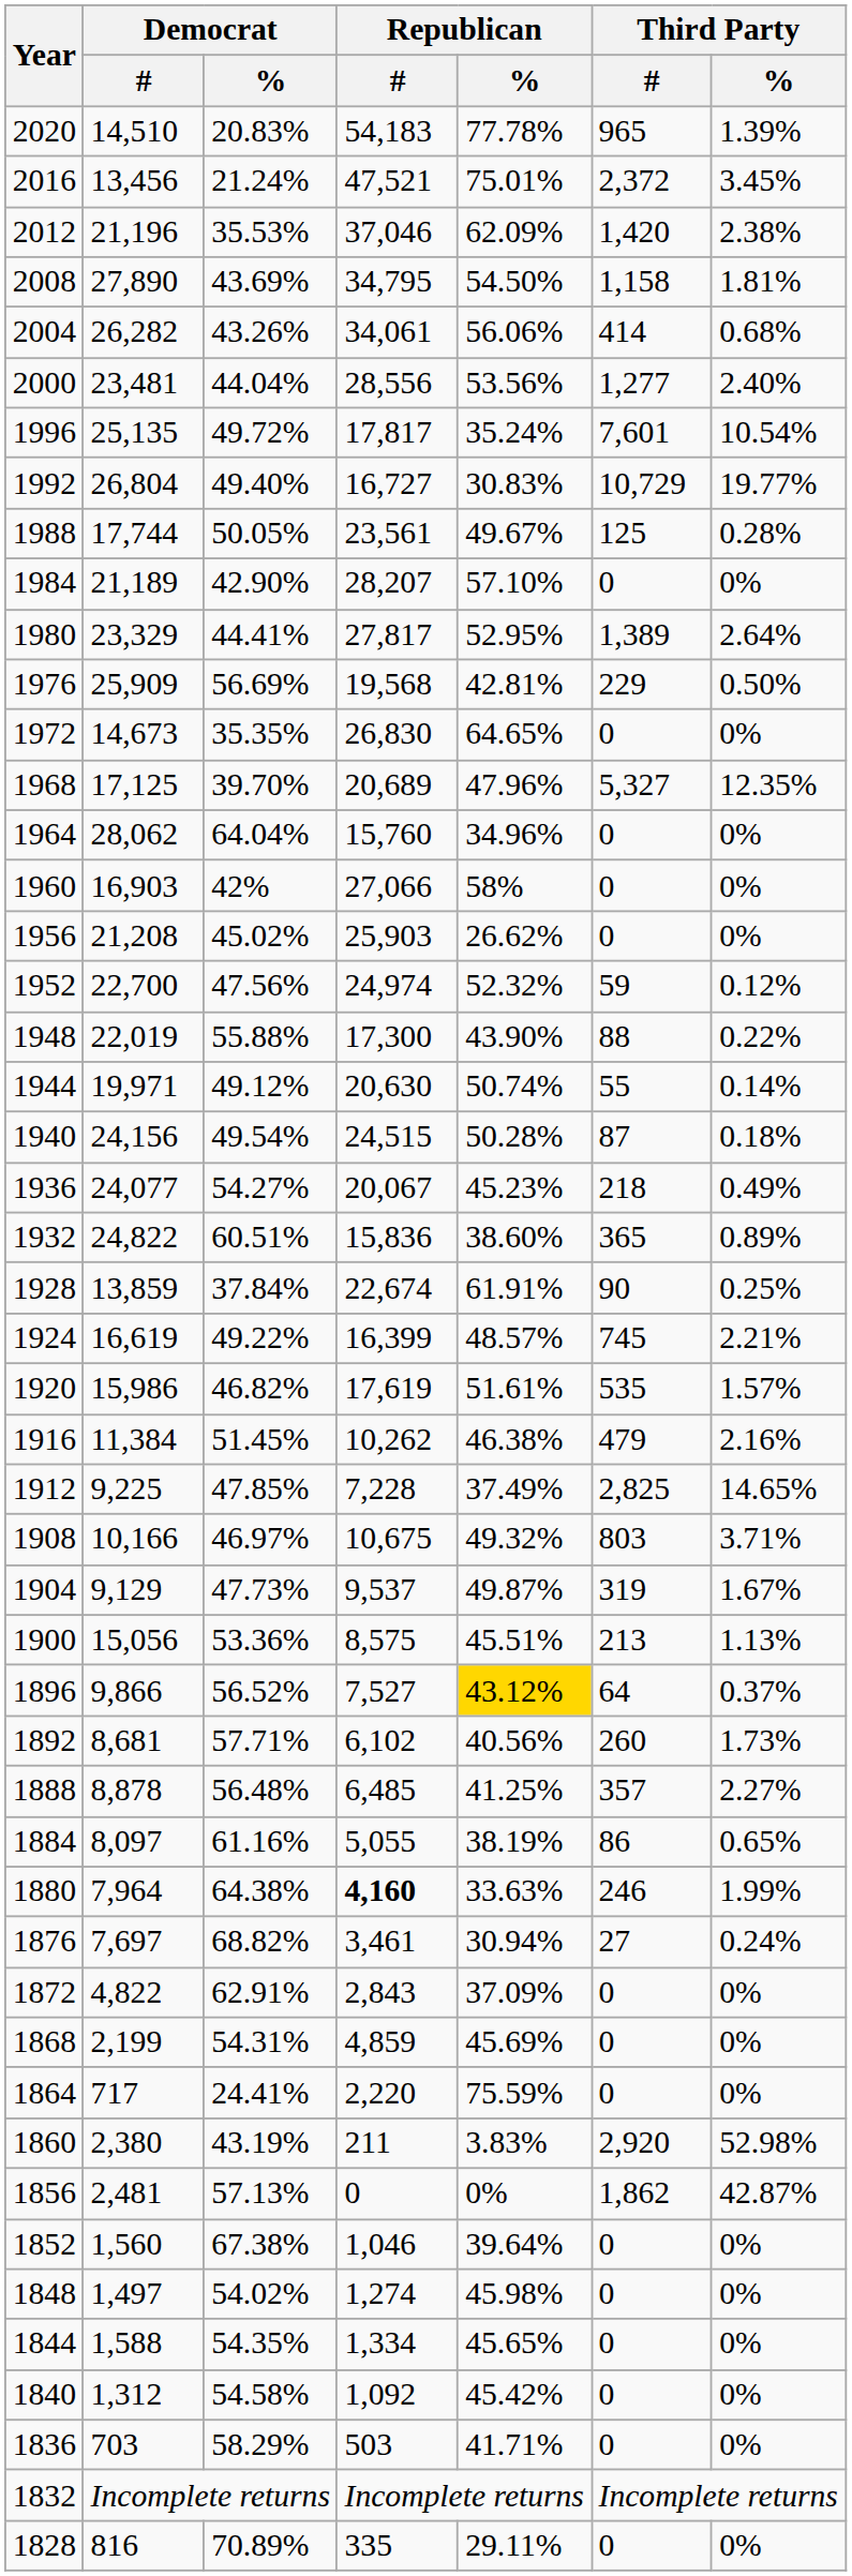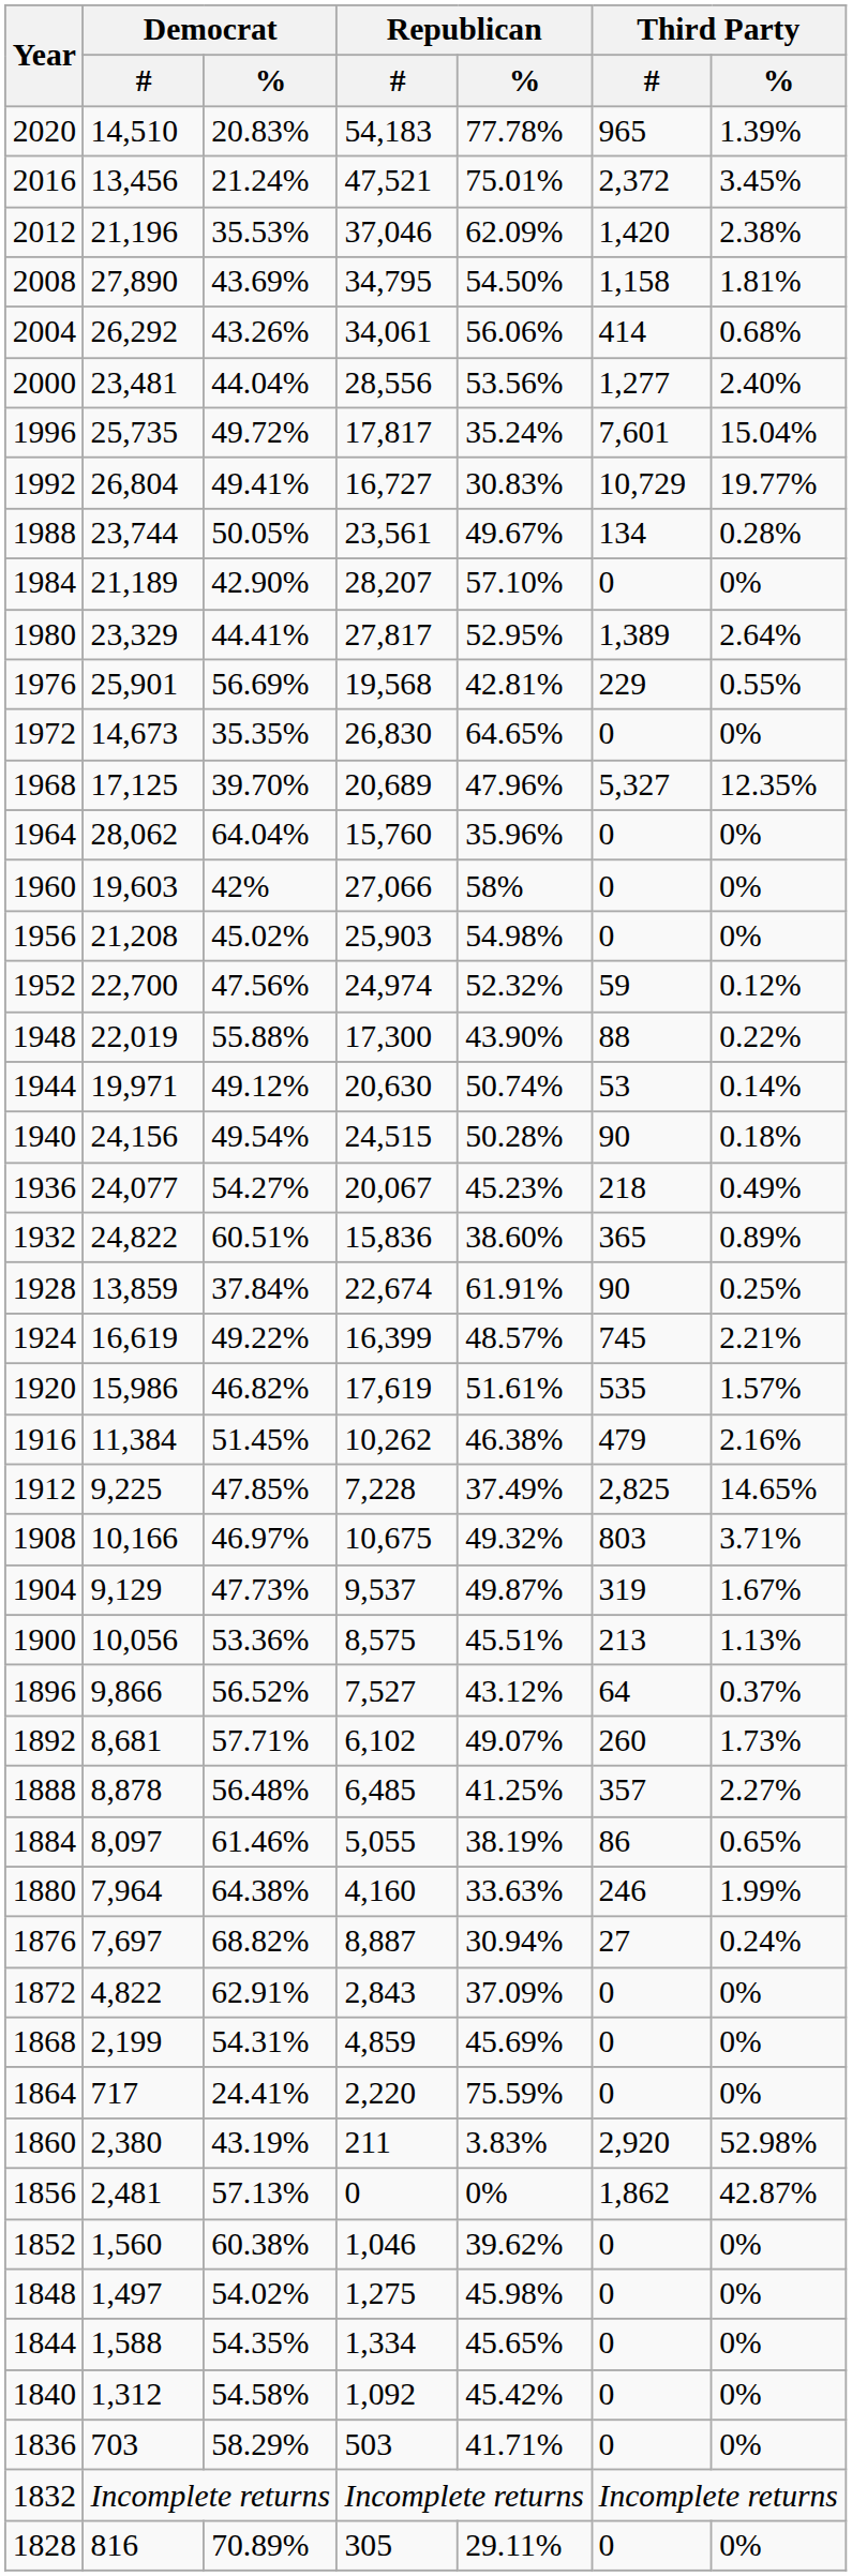2004 | Democrat / #: 26,282 -> 26,292
1996 | Democrat / #: 25,135 -> 25,735
1996 | Third Party / %: 10.54% -> 15.04%
1992 | Democrat / %: 49.40% -> 49.41%
1988 | Democrat / #: 17,744 -> 23,744
1988 | Third Party / #: 125 -> 134
1976 | Democrat / #: 25,909 -> 25,901
1976 | Third Party / %: 0.50% -> 0.55%
1964 | Republican / %: 34.96% -> 35.96%
1960 | Democrat / #: 16,903 -> 19,603
1956 | Republican / %: 26.62% -> 54.98%
1944 | Third Party / #: 55 -> 53
1940 | Third Party / #: 87 -> 90
1900 | Democrat / #: 15,056 -> 10,056
1896 | Republican / %: gold background -> no background
1892 | Republican / %: 40.56% -> 49.07%
1884 | Democrat / %: 61.16% -> 61.46%
1880 | Republican / #: bold -> normal
1876 | Republican / #: 3,461 -> 8,887
1852 | Democrat / %: 67.38% -> 60.38%
1852 | Republican / %: 39.64% -> 39.62%
1848 | Republican / #: 1,274 -> 1,275
1828 | Republican / #: 335 -> 305
